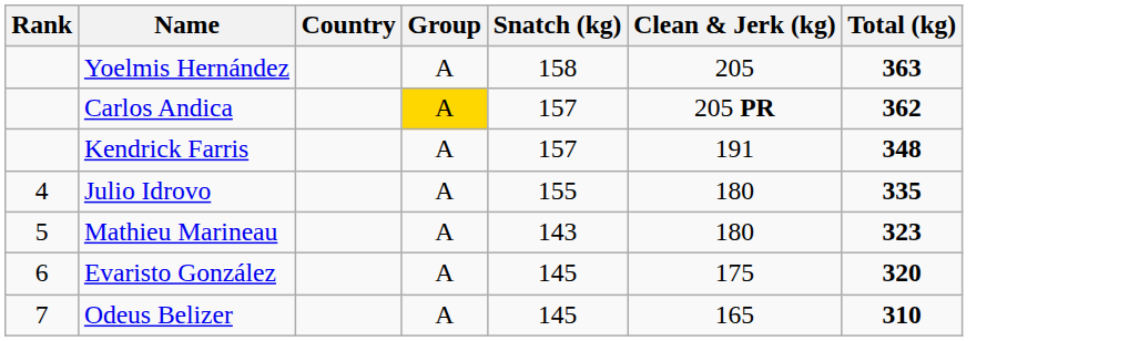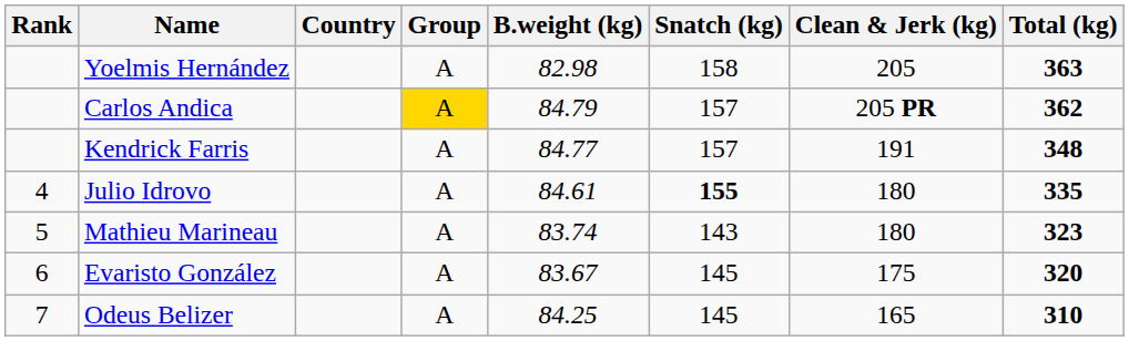+ column: B.weight (kg) | 82.98 | 84.79 | 84.77 | 84.61 | 83.74 | 83.67 | 84.25
Julio Idrovo | Snatch (kg): normal -> bold
